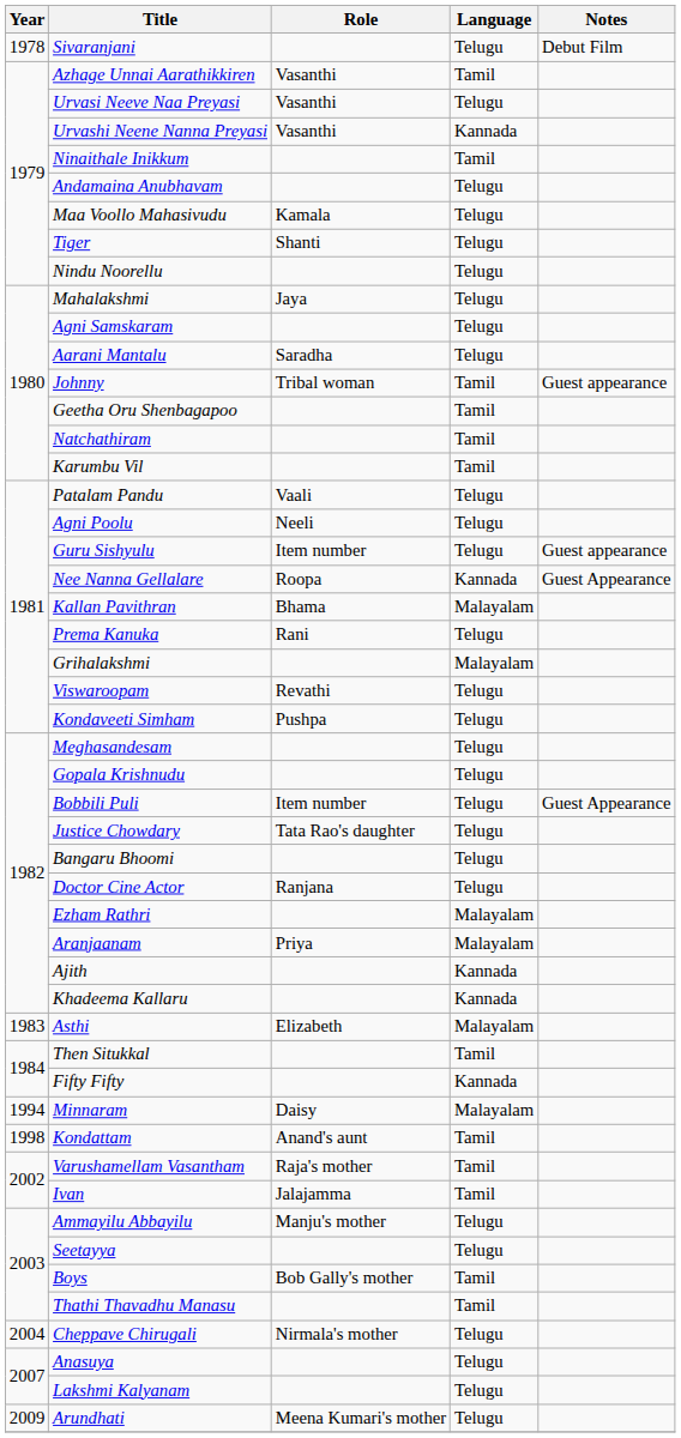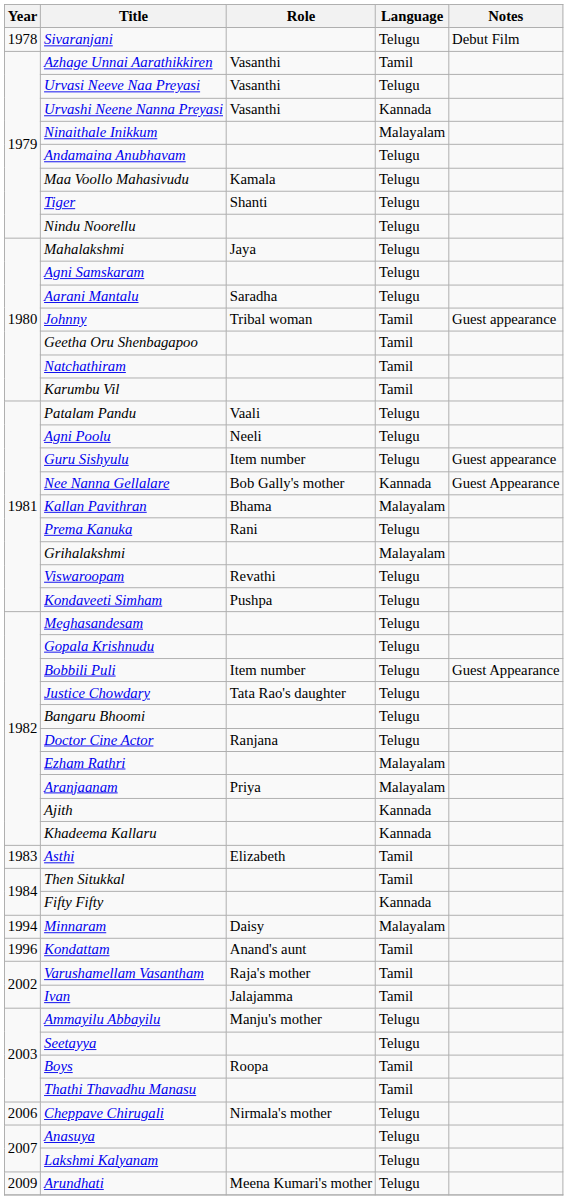Ninaithale Inikkum | Language: Tamil -> Malayalam
Nee Nanna Gellalare | Role: Roopa -> Bob Gally's mother
Asthi | Language: Malayalam -> Tamil
Kondattam | Year: 1998 -> 1996
Boys | Role: Bob Gally's mother -> Roopa
Cheppave Chirugali | Year: 2004 -> 2006
